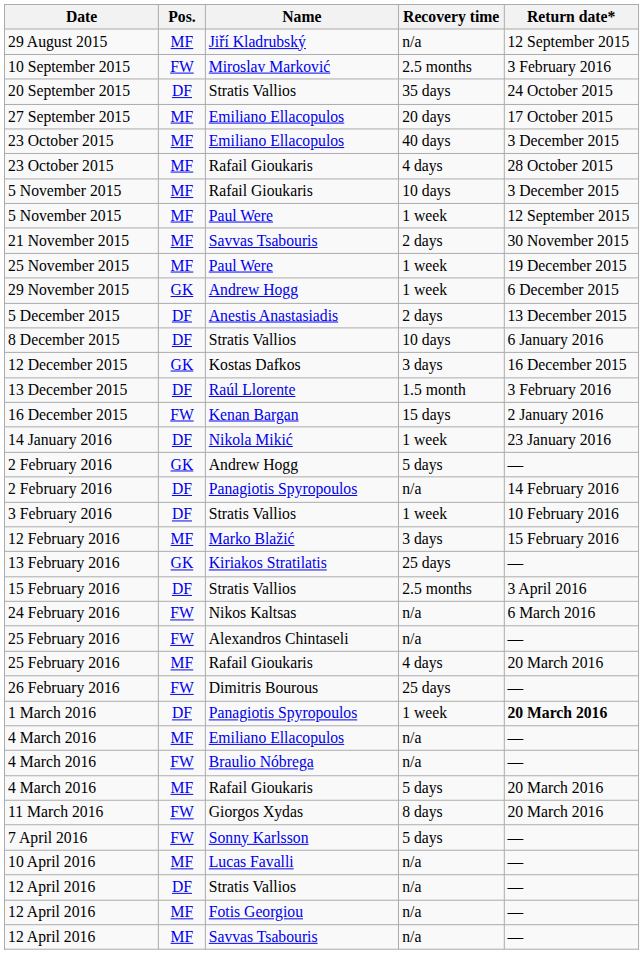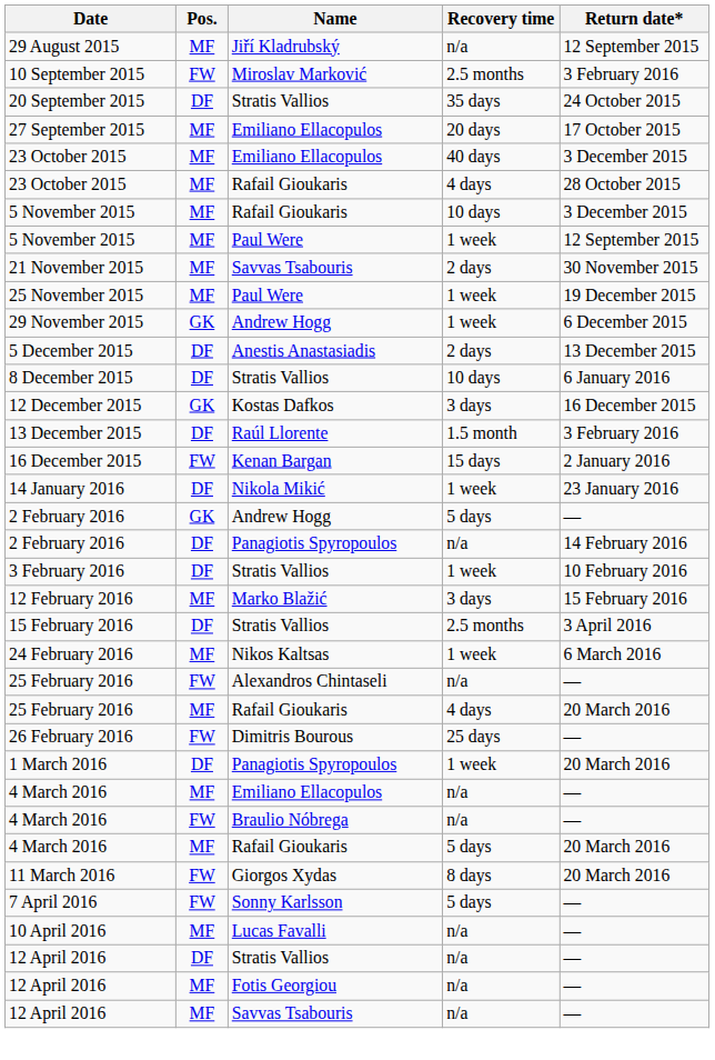- row: 13 February 2016 | GK | Kiriakos Stratilatis | 25 days | —
24 February 2016 | Pos.: FW -> MF
24 February 2016 | Recovery time: n/a -> 1 week
1 March 2016 | Return date*: bold -> normal
